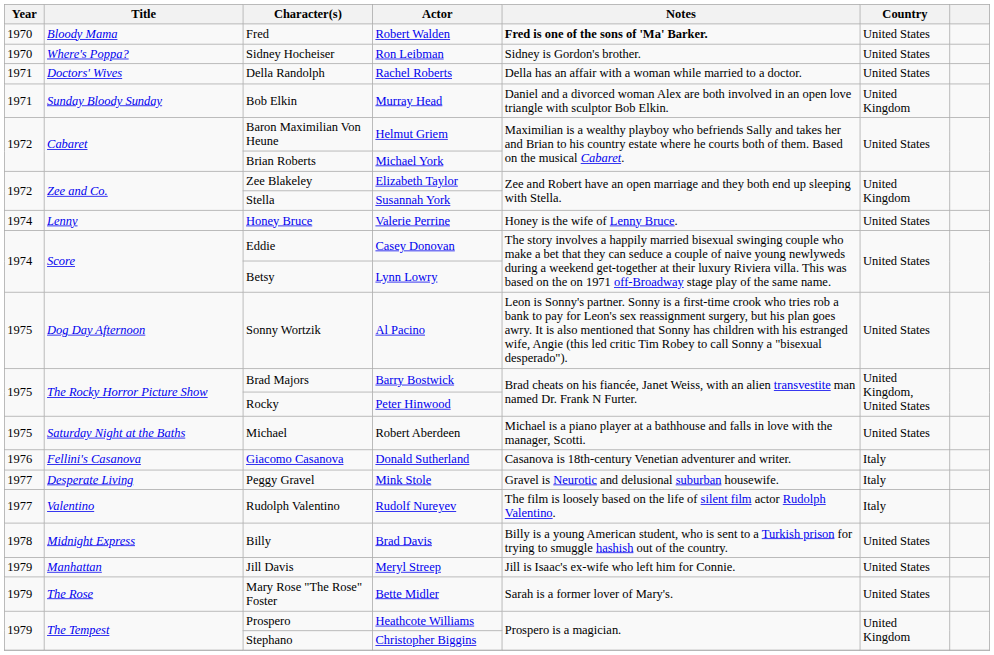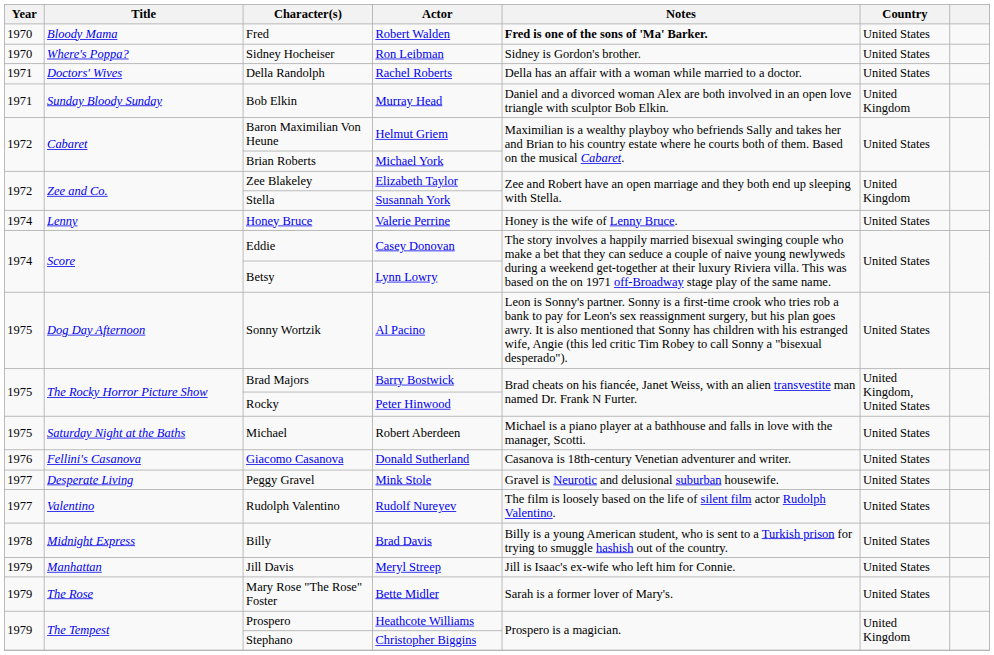Giacomo Casanova | Country: Italy -> United States
Peggy Gravel | Country: Italy -> United States
Rudolph Valentino | Country: Italy -> United States
